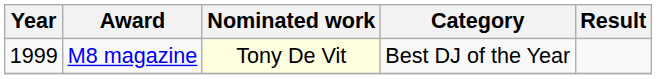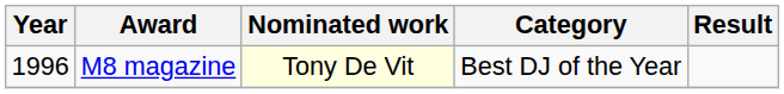M8 magazine | Year: 1999 -> 1996
